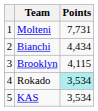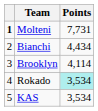Molteni | column 1: normal -> bold
Brooklyn | Points: 4,115 -> 4,114
